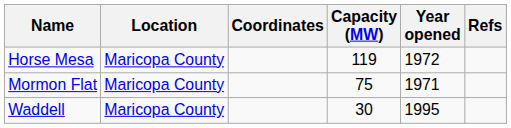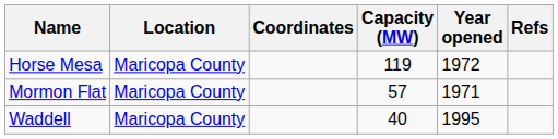Mormon Flat | Capacity (MW): 75 -> 57
Waddell | Capacity (MW): 30 -> 40
